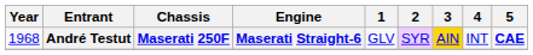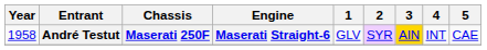André Testut | Year: 1968 -> 1958
André Testut | 5: bold -> normal
